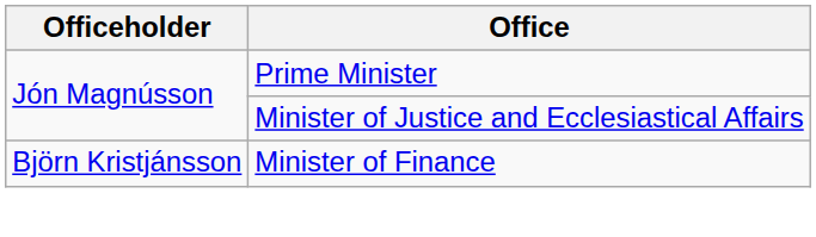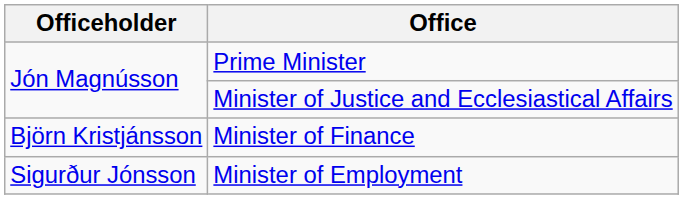+ row: Sigurður Jónsson | Minister of Employment
